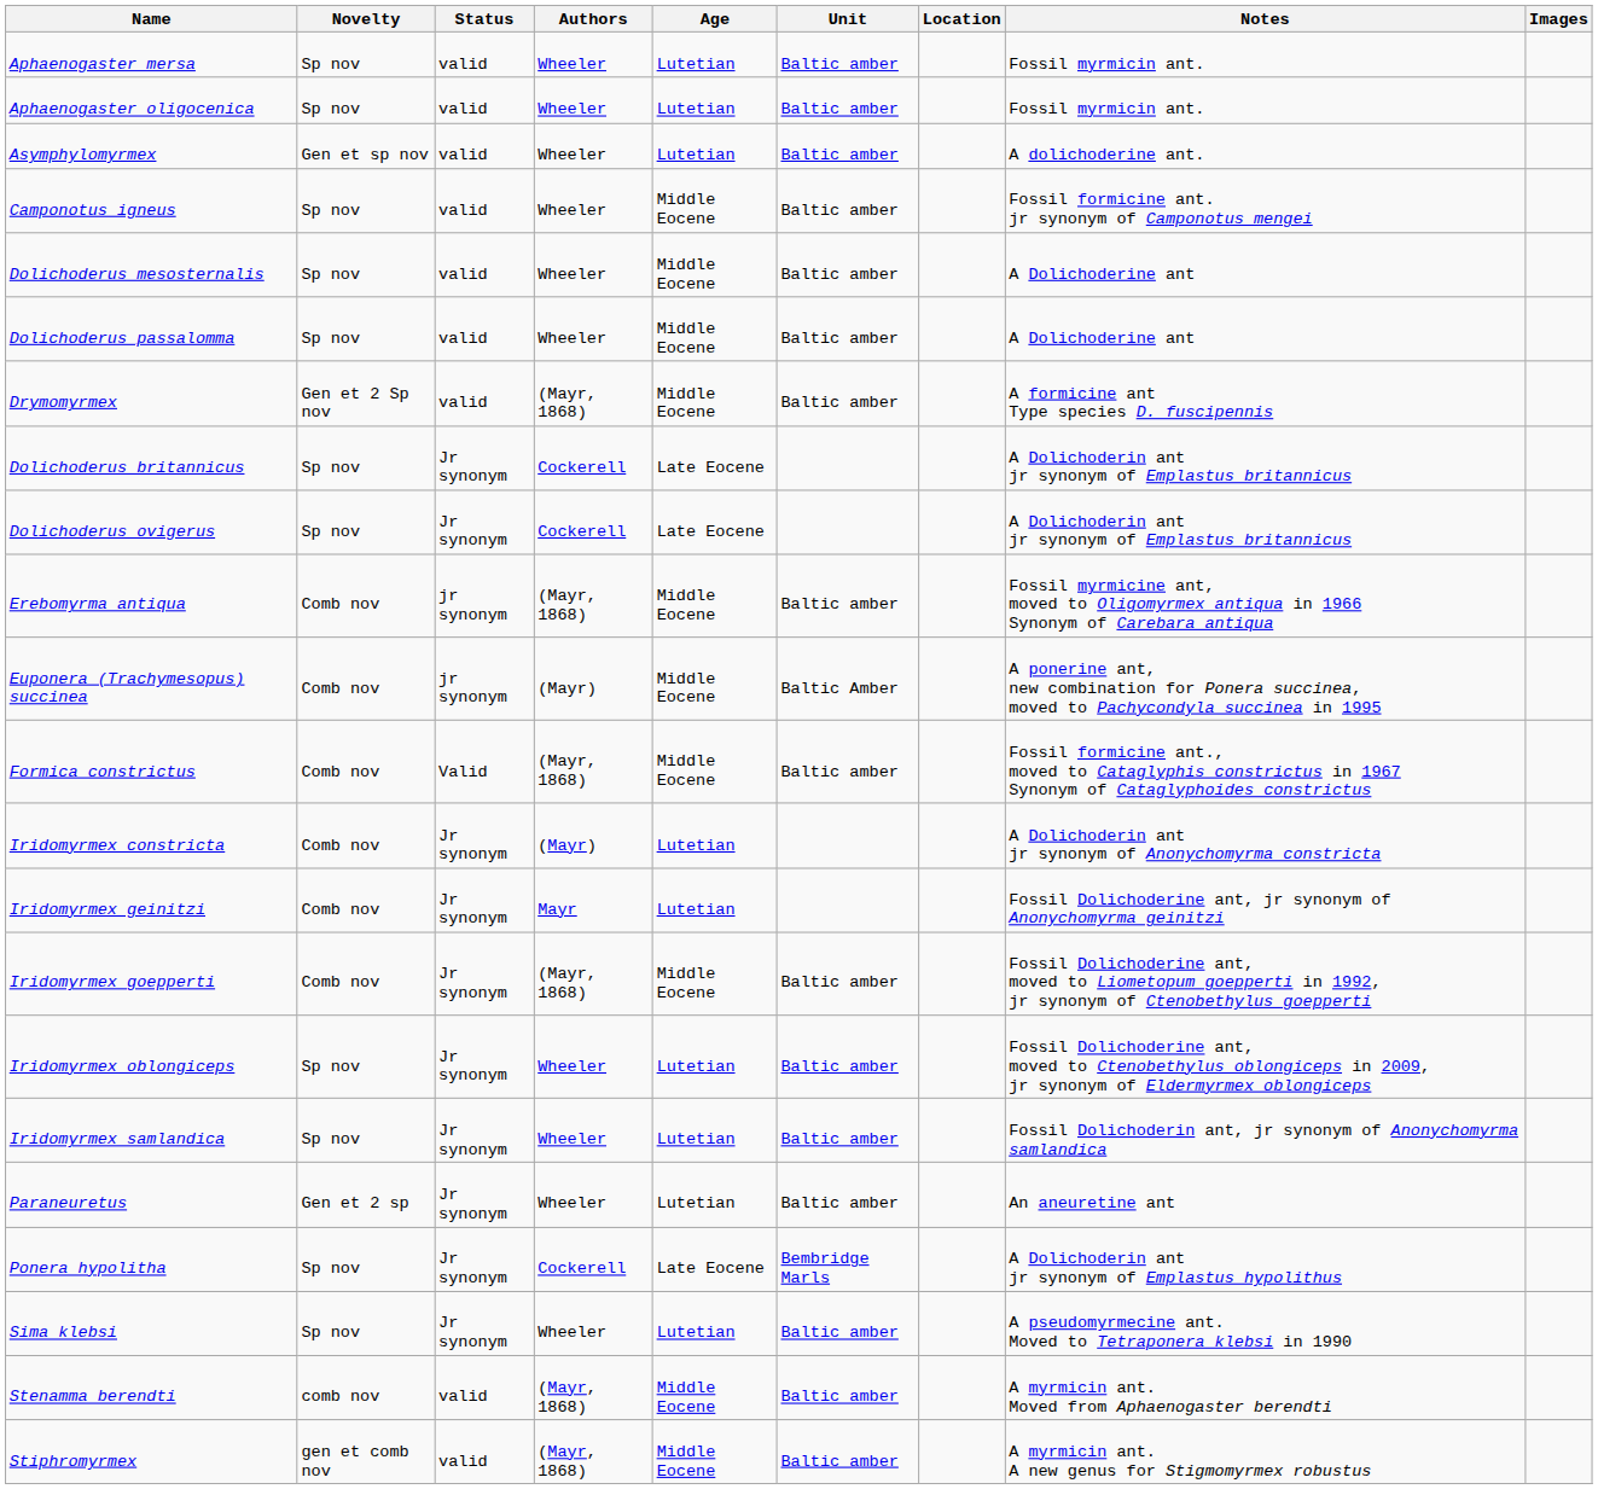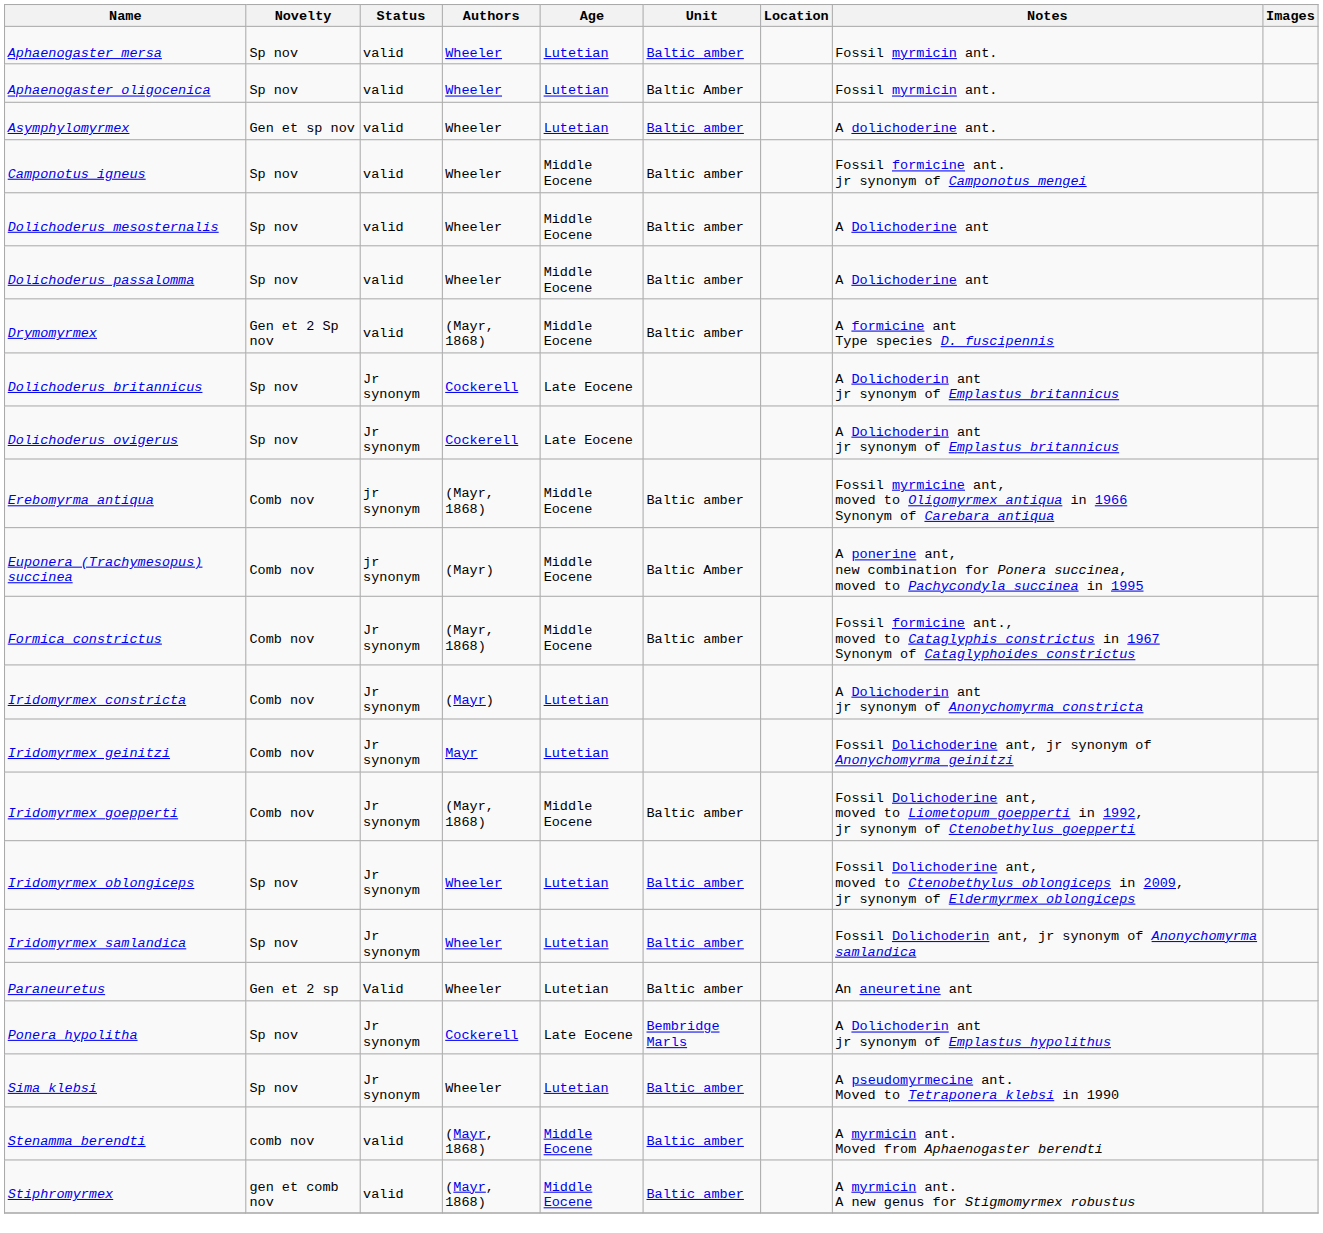Aphaenogaster oligocenica | Unit: Baltic amber -> Baltic Amber
Formica constrictus | Status: Valid -> Jr synonym
Paraneuretus | Status: Jr synonym -> Valid
